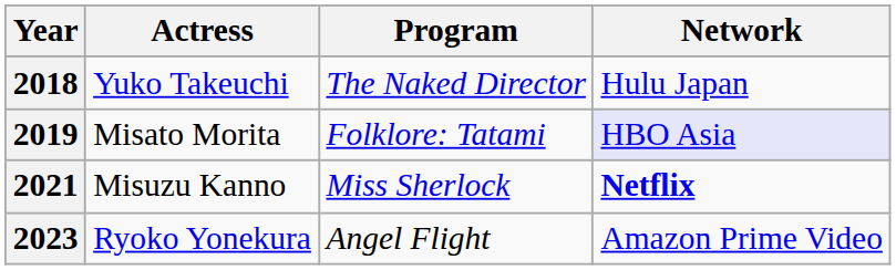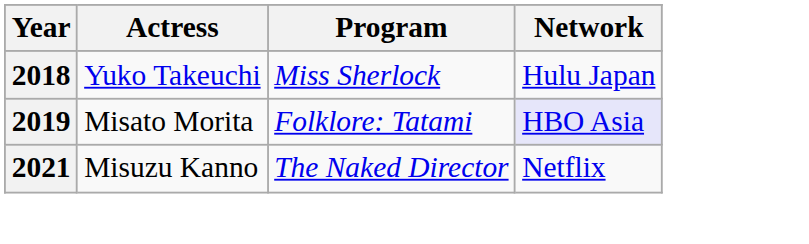2018 | Program: The Naked Director -> Miss Sherlock
2021 | Program: Miss Sherlock -> The Naked Director
2021 | Network: bold -> normal
- row: 2023 | Ryoko Yonekura | Angel Flight | Amazon Prime Video
